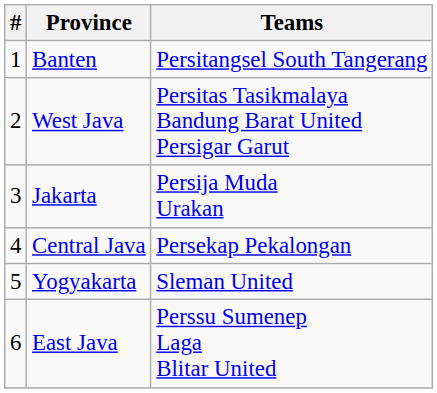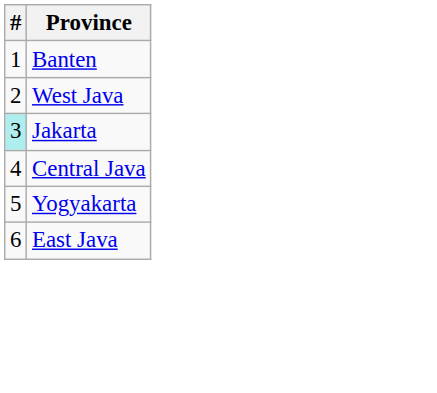- column: Teams | Persitangsel South Tangerang | Persitas Tasikmalaya Bandung Barat United Persigar Garut | Persija Muda Urakan | Persekap Pekalongan | Sleman United | Perssu Sumenep Laga Blitar United
Jakarta | #: no background -> paleturquoise background
